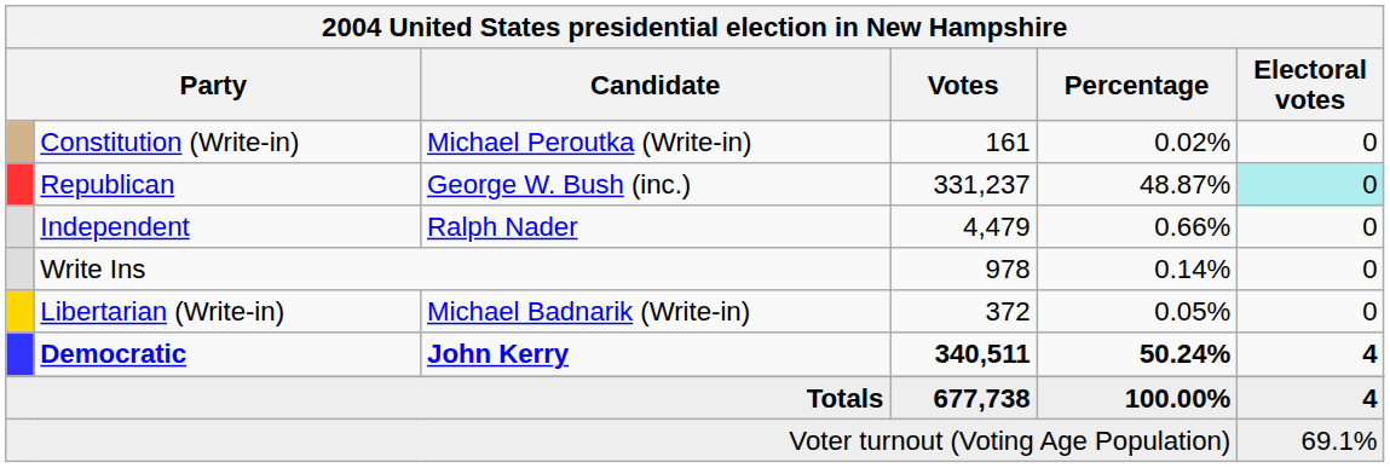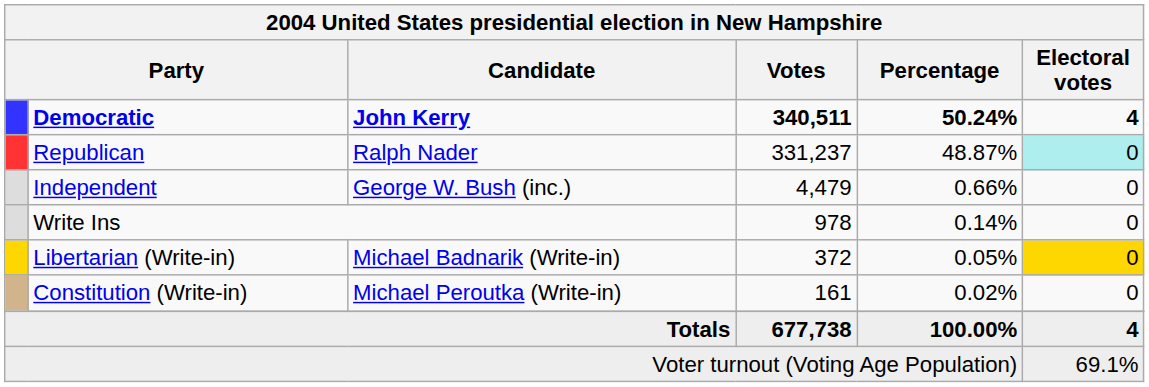rows swapped: Democratic <-> Constitution (Write-in)
Republican | Candidate: George W. Bush (inc.) -> Ralph Nader
Independent | Candidate: Ralph Nader -> George W. Bush (inc.)
Libertarian (Write-in) | Electoral votes: no background -> gold background
